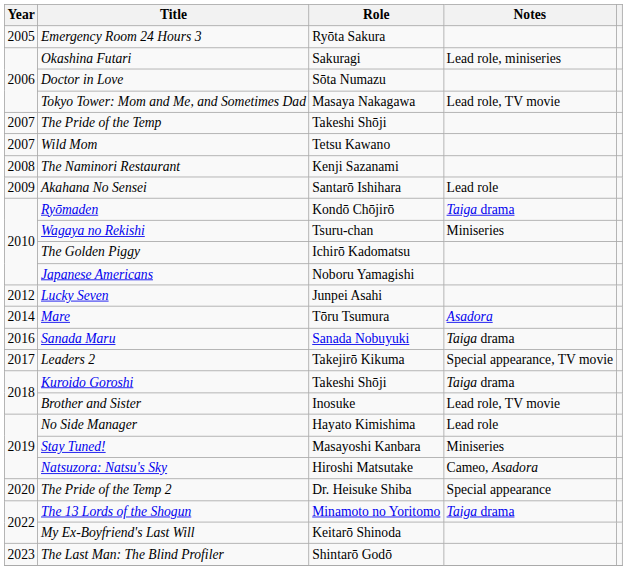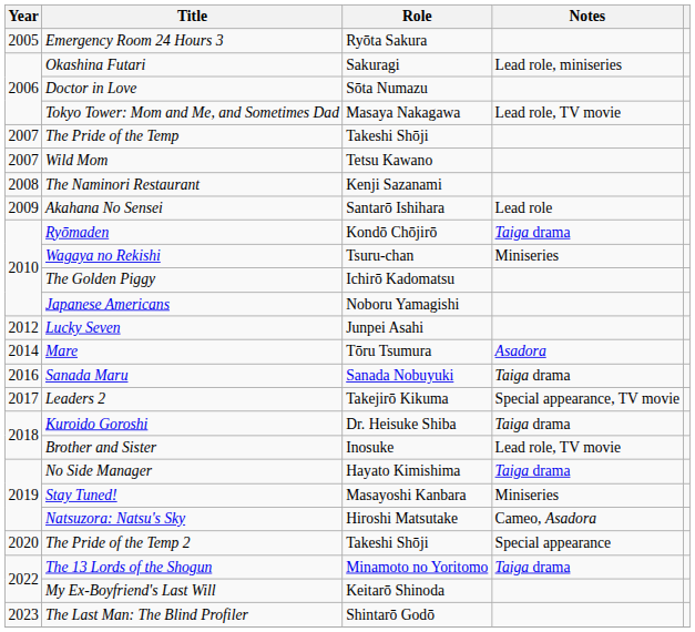Kuroido Goroshi | Role: Takeshi Shōji -> Dr. Heisuke Shiba
No Side Manager | Notes: Lead role -> Taiga drama
The Pride of the Temp 2 | Role: Dr. Heisuke Shiba -> Takeshi Shōji
